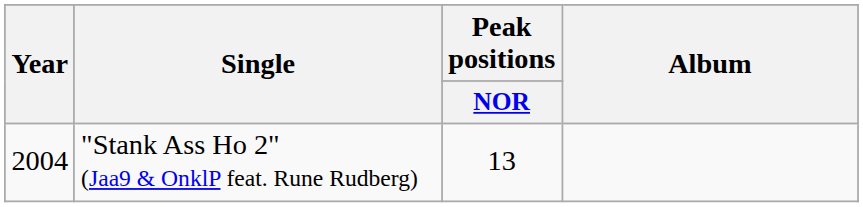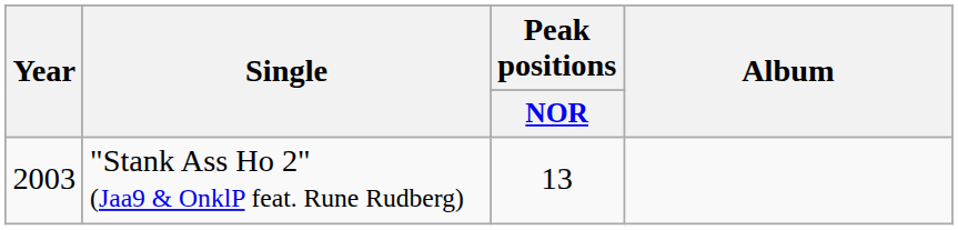"Stank Ass Ho 2" (Jaa9 & OnklP feat. Rune Rudberg) | Year: 2004 -> 2003
